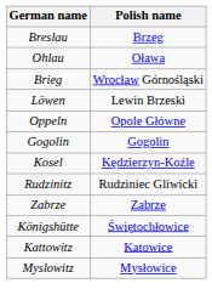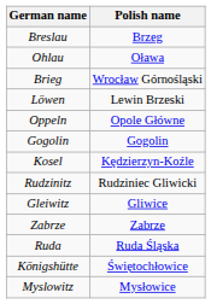+ row: Gleiwitz | Gliwice
+ row: Ruda | Ruda Śląska
- row: Kattowitz | Katowice
